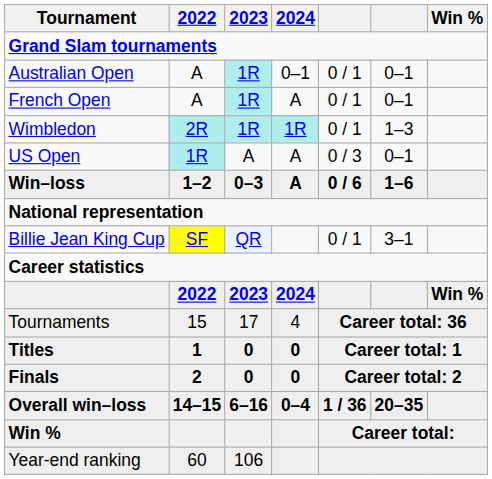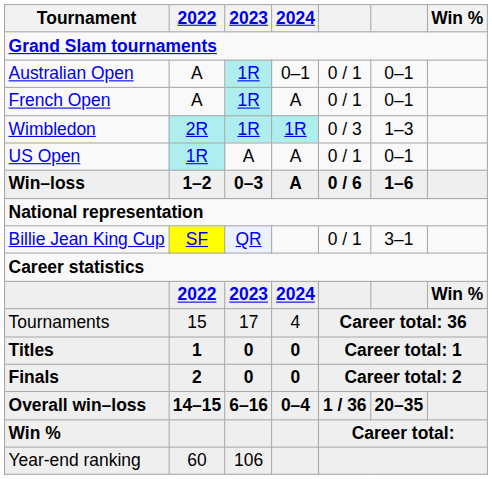Wimbledon | column 5: 0 / 1 -> 0 / 3
US Open | column 5: 0 / 3 -> 0 / 1
